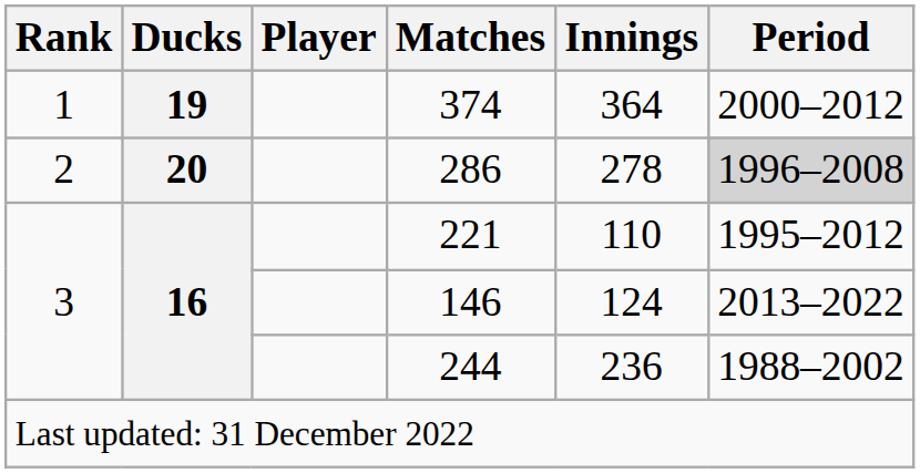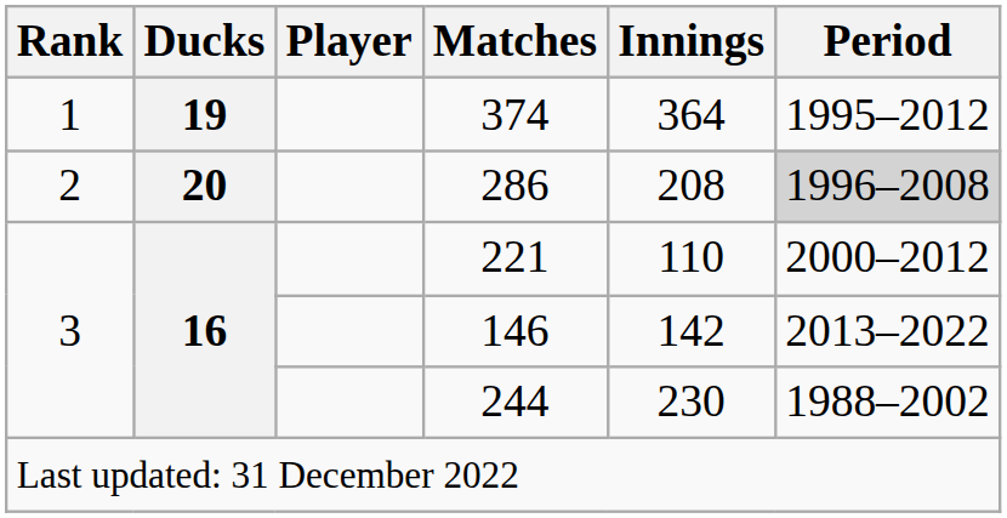374 | Period: 2000–2012 -> 1995–2012
286 | Innings: 278 -> 208
221 | Period: 1995–2012 -> 2000–2012
146 | Innings: 124 -> 142
244 | Innings: 236 -> 230
